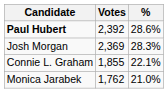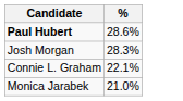- column: Votes | 2,392 | 2,369 | 1,855 | 1,762
